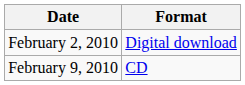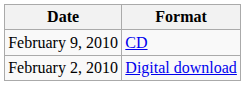rows swapped: February 2, 2010 <-> February 9, 2010
